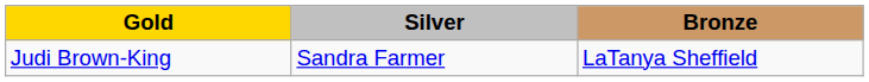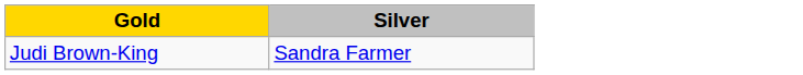- column: Bronze | LaTanya Sheffield
